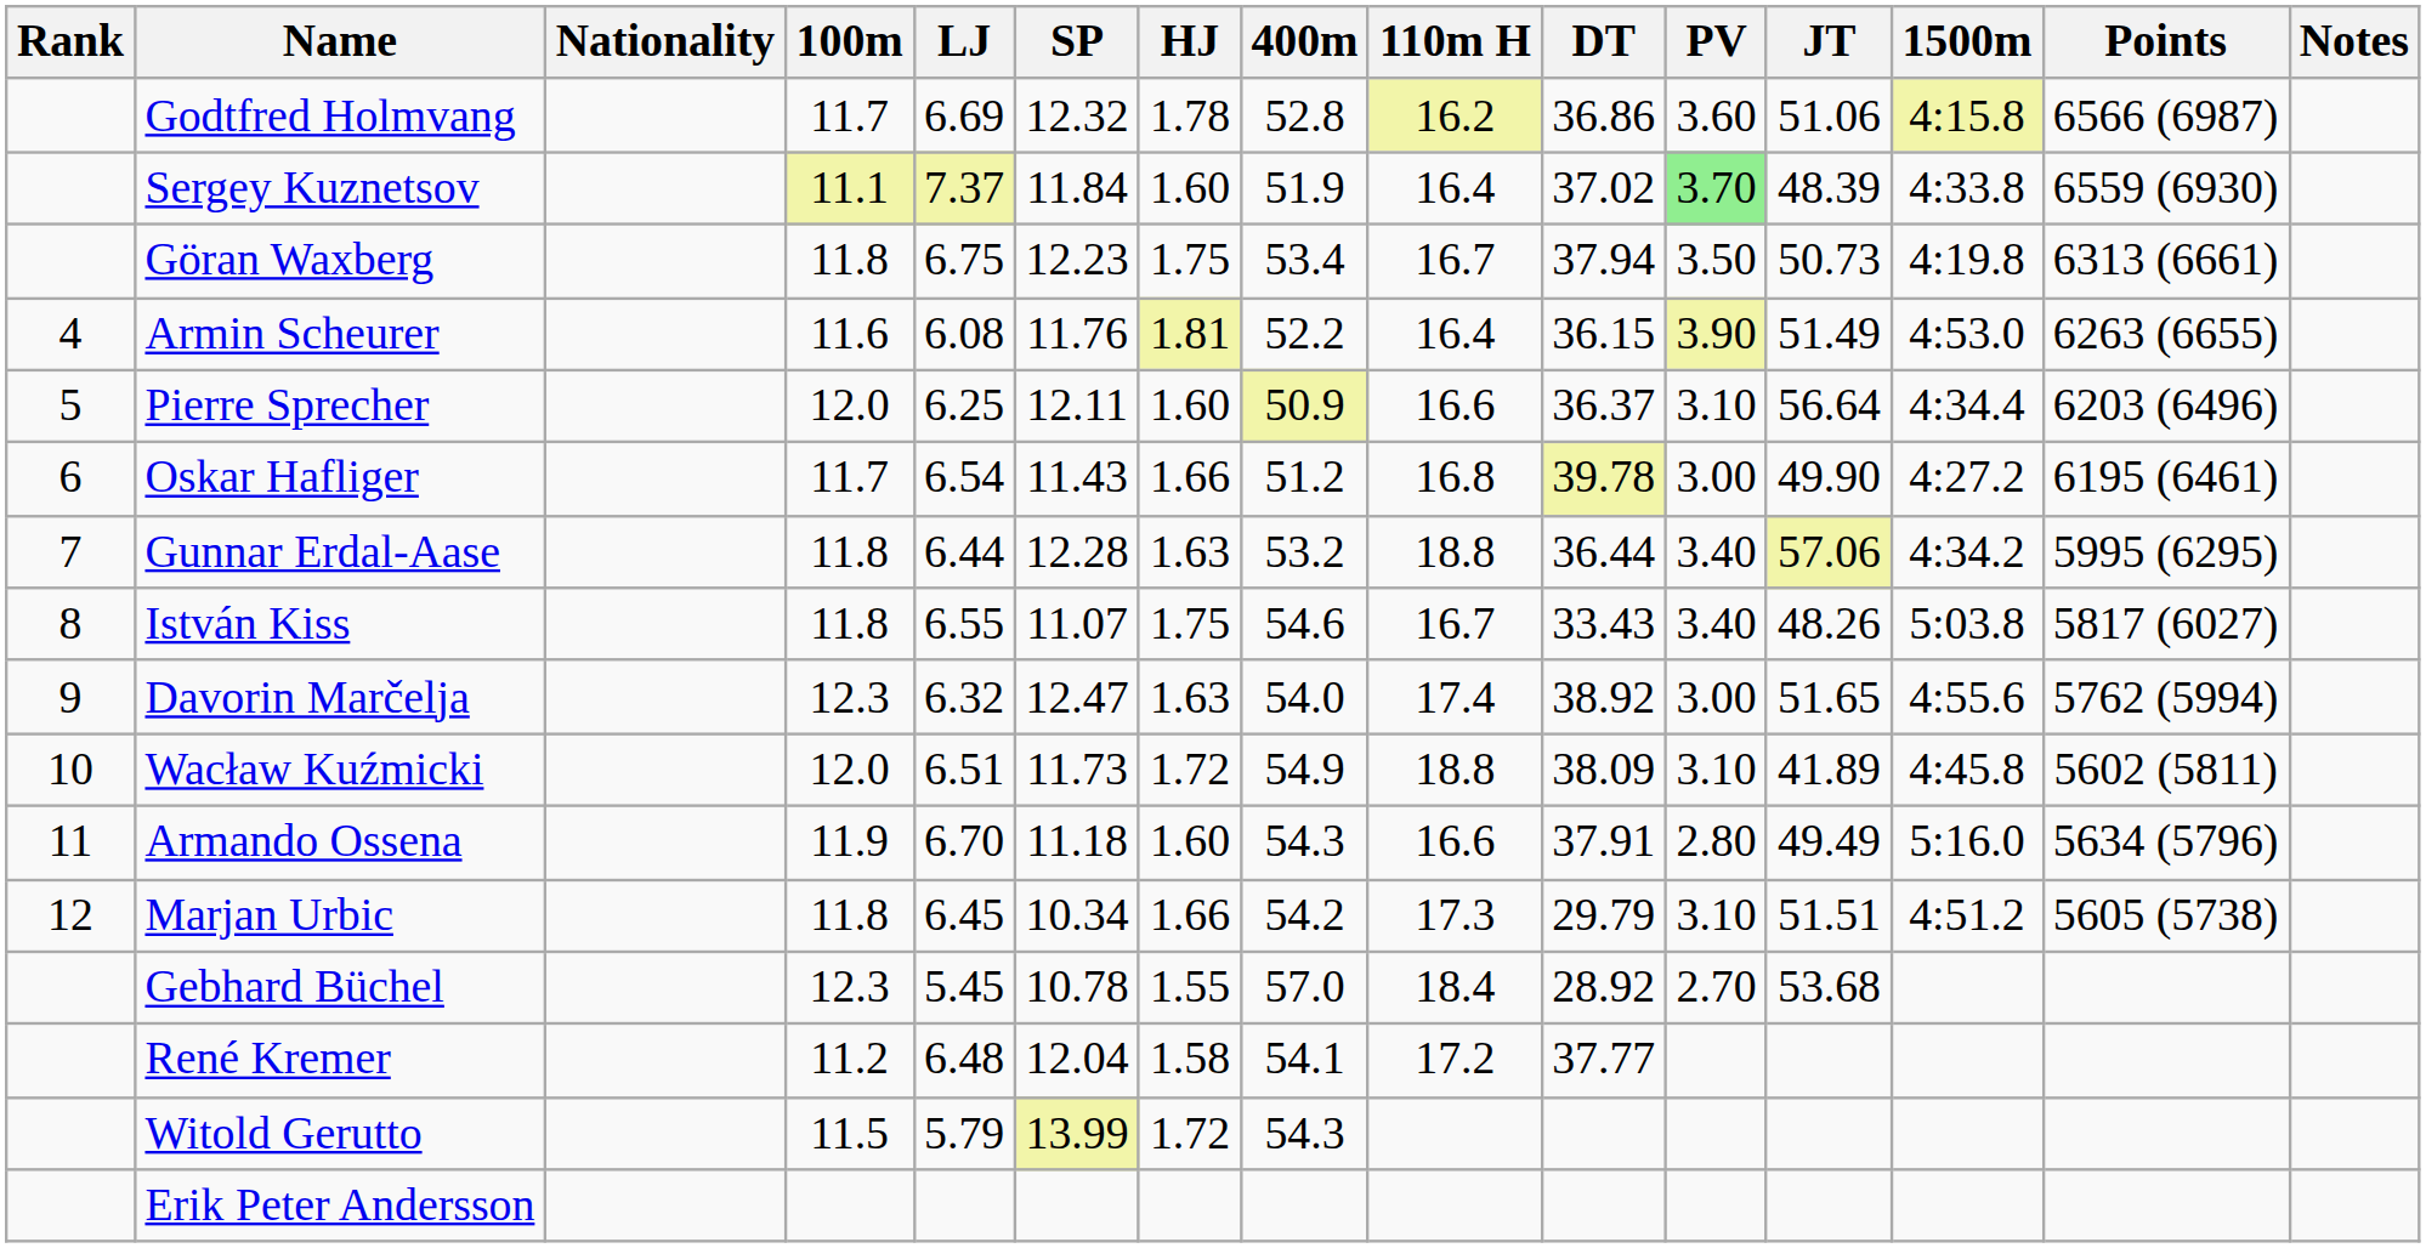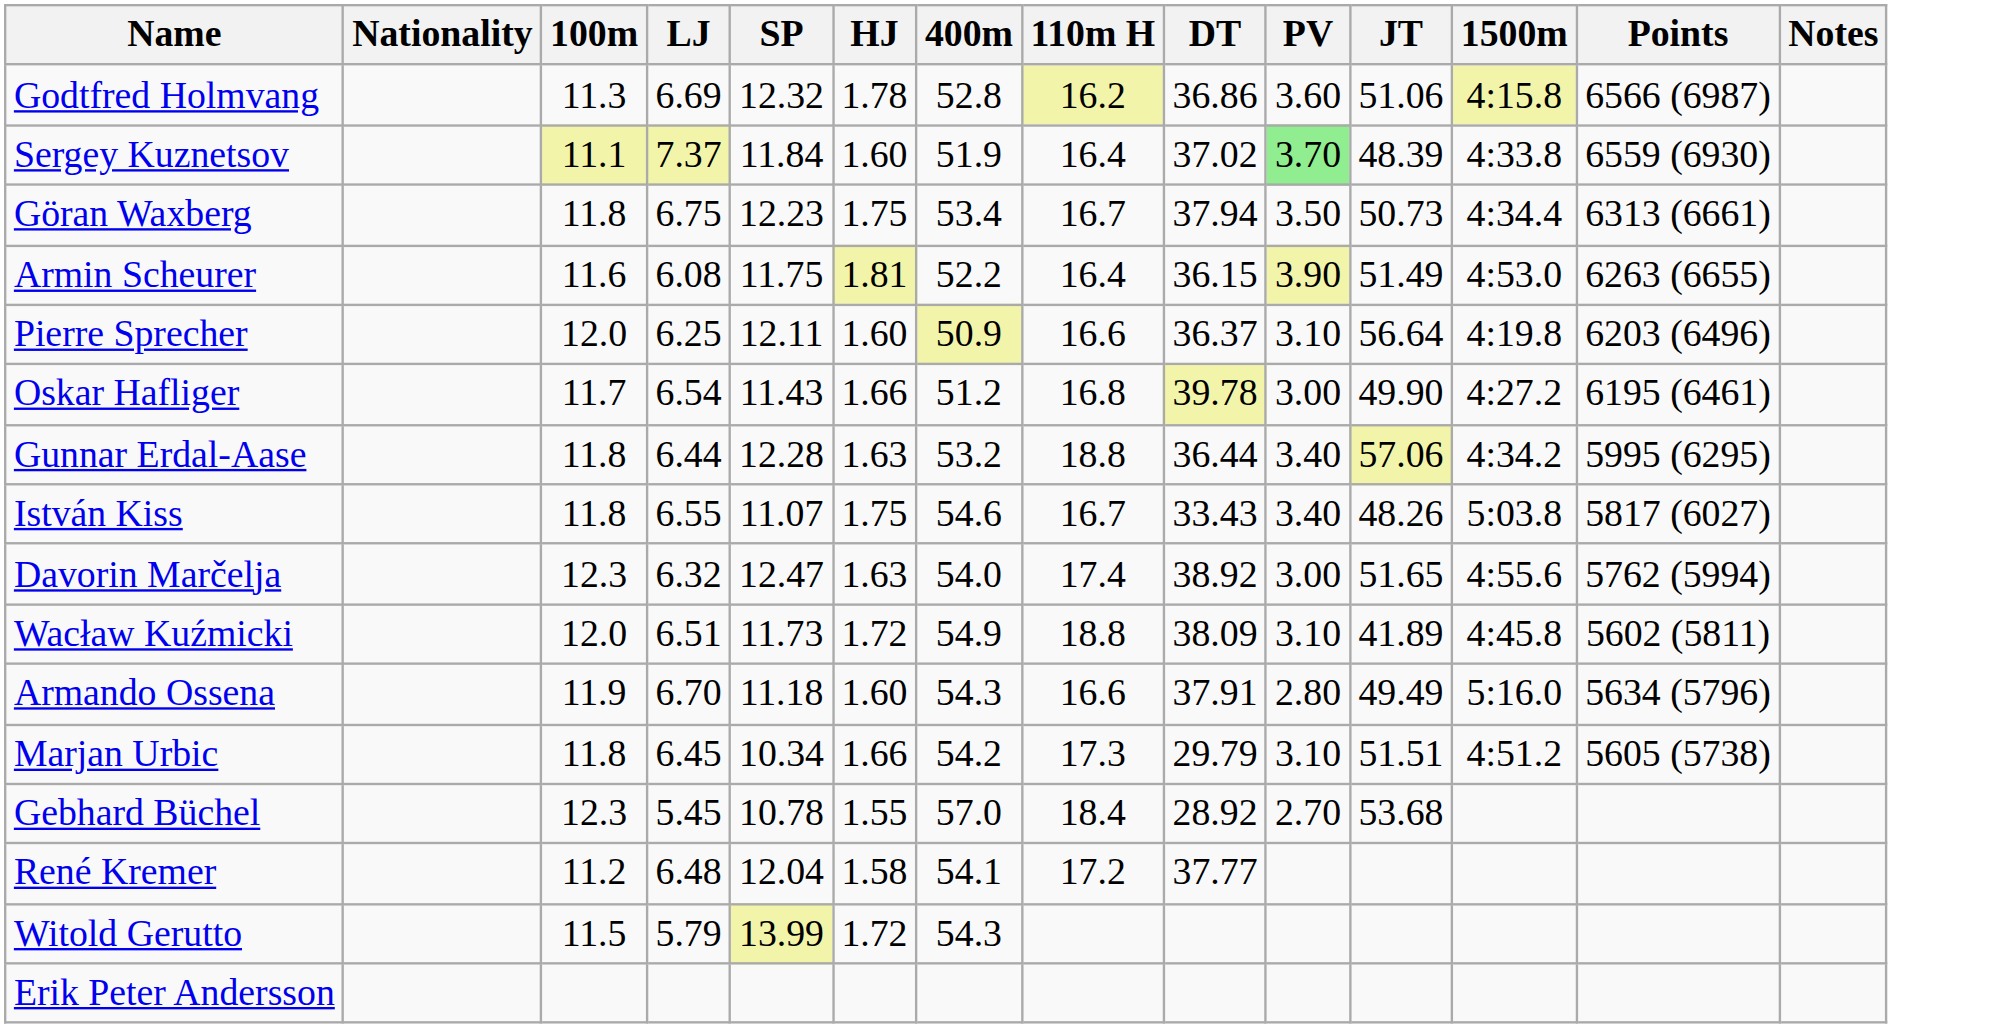- column: Rank | 4 | 5 | 6 | 7 | 8 | 9 | 10 | 11 | 12
Godtfred Holmvang | 100m: 11.7 -> 11.3
Göran Waxberg | 1500m: 4:19.8 -> 4:34.4
Armin Scheurer | SP: 11.76 -> 11.75
Pierre Sprecher | 1500m: 4:34.4 -> 4:19.8
